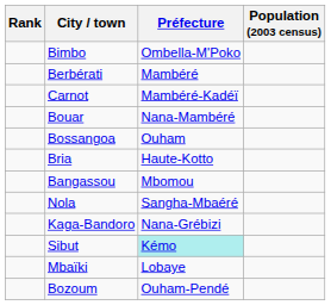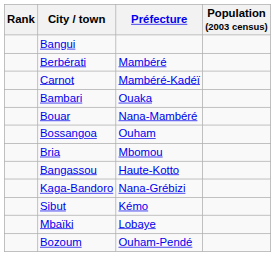+ row: Bangui
- row: Bimbo | Ombella-M'Poko
+ row: Bambari | Ouaka
Bria | Préfecture: Haute-Kotto -> Mbomou
Bangassou | Préfecture: Mbomou -> Haute-Kotto
- row: Nola | Sangha-Mbaéré
Sibut | Préfecture: paleturquoise background -> no background
